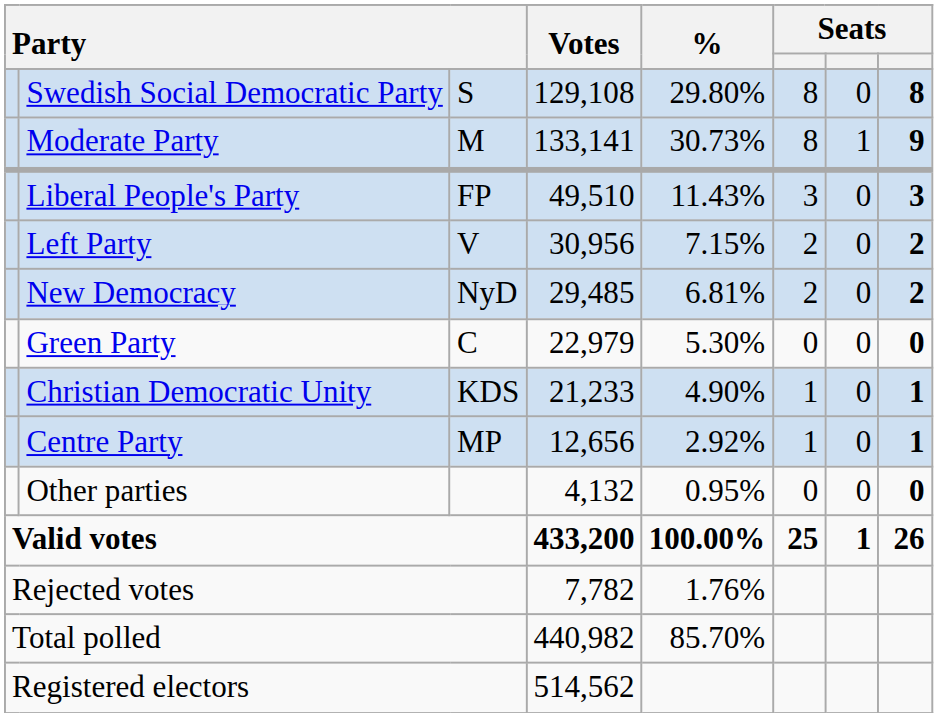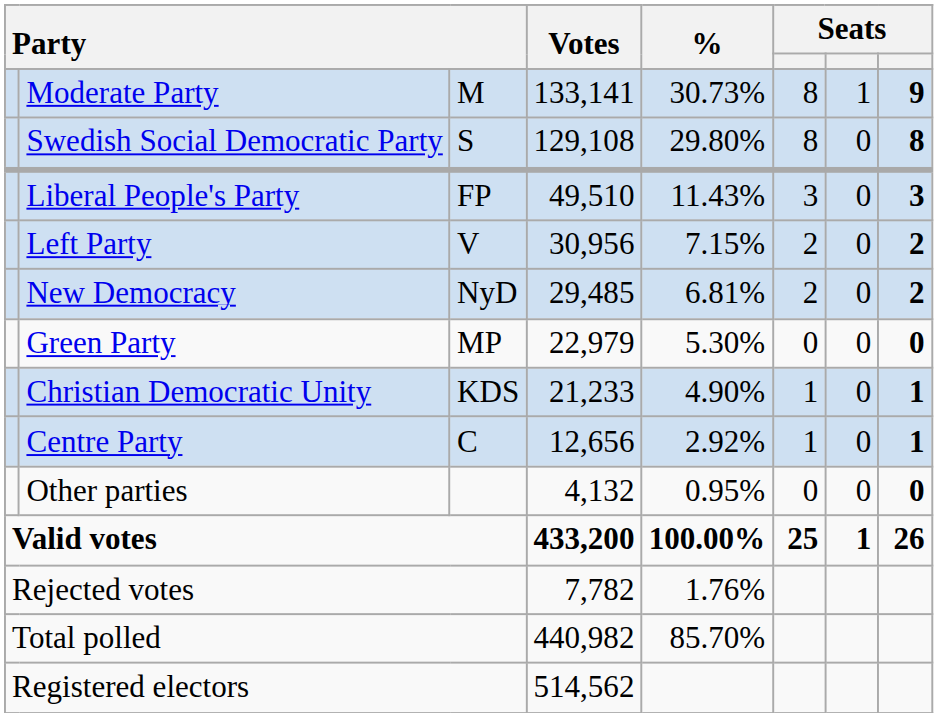rows swapped: Moderate Party <-> Swedish Social Democratic Party
Green Party | column 3: C -> MP
Centre Party | column 3: MP -> C
